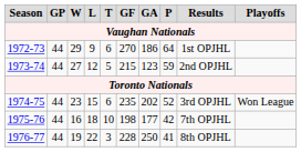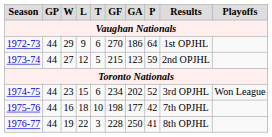1974-75 | GF: 235 -> 234
